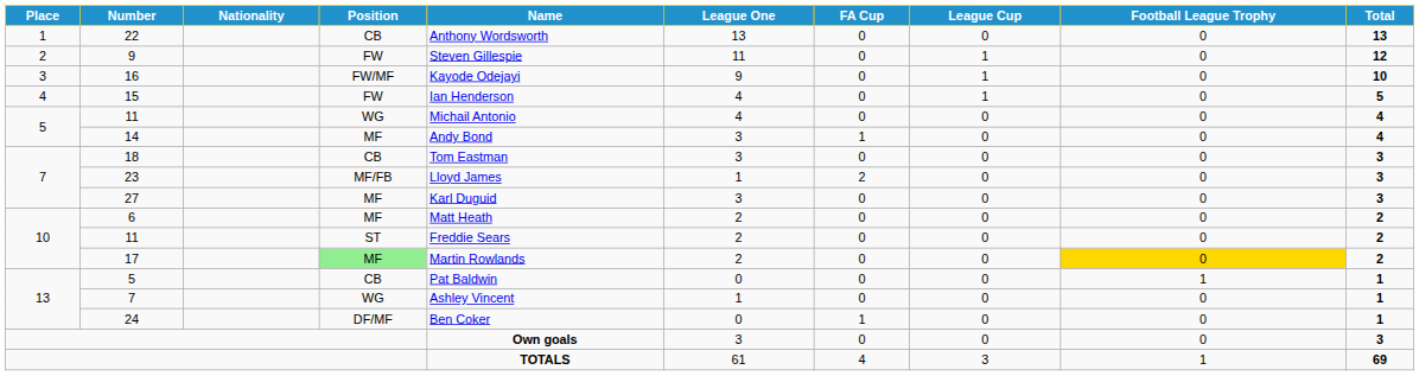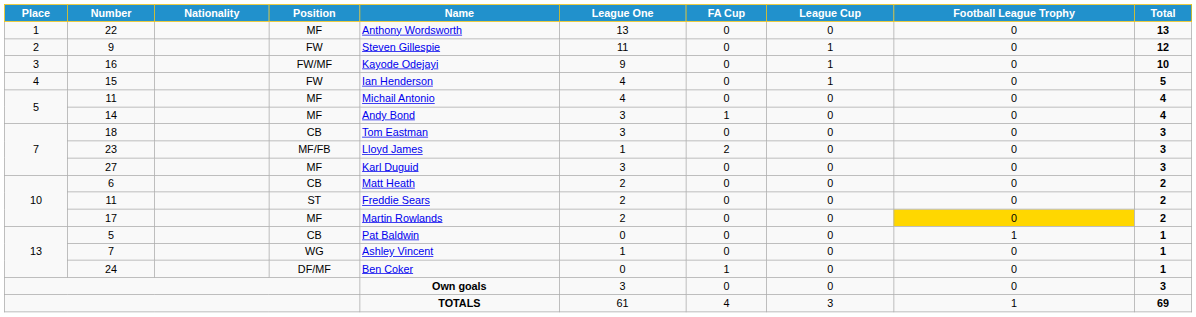22 | Position: CB -> MF
5 / 11 | Position: WG -> MF
6 | Position: MF -> CB
17 | Position: lightgreen background -> no background
